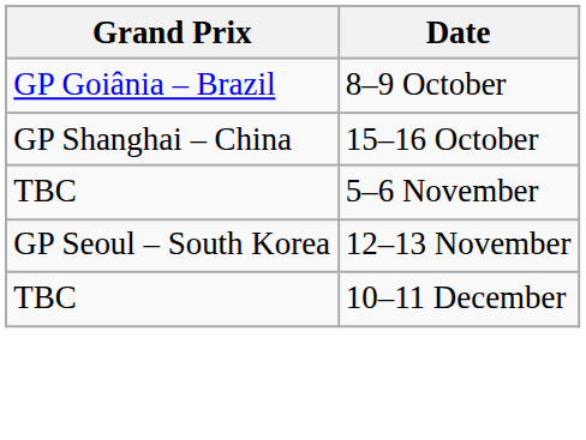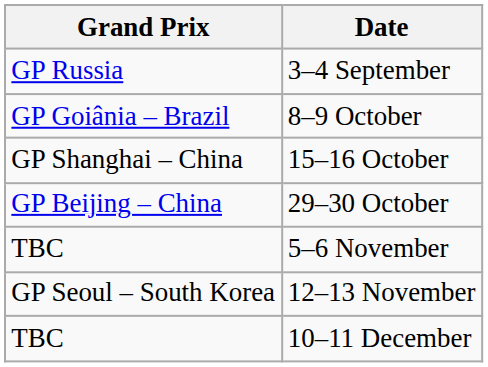+ row: GP Russia | 3–4 September
+ row: GP Beijing – China | 29–30 October
